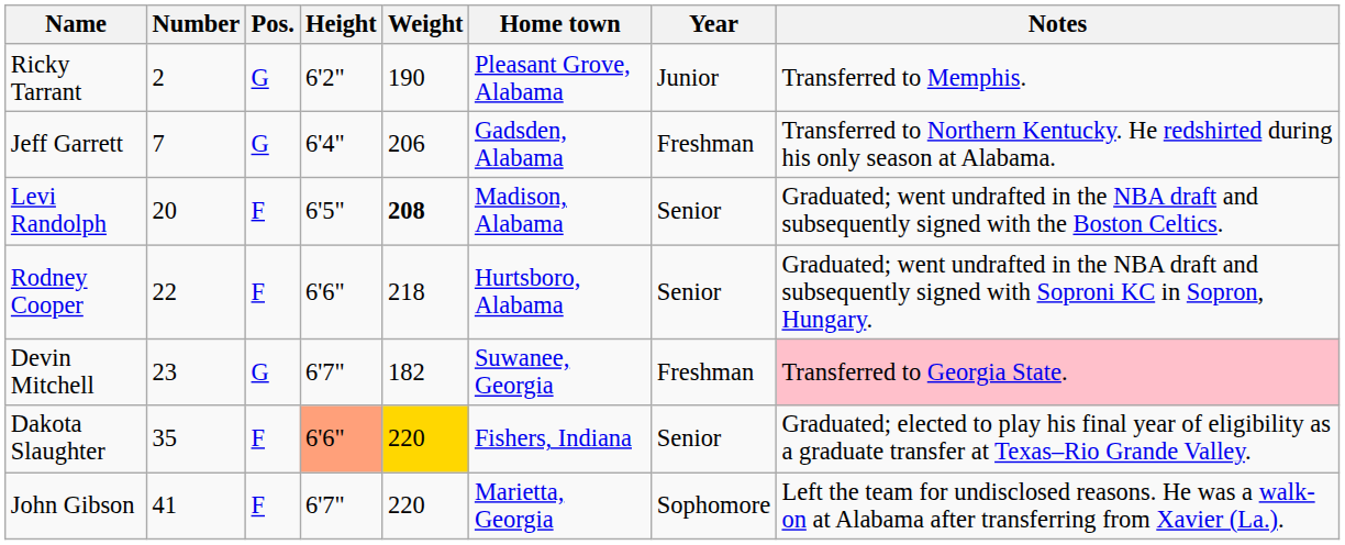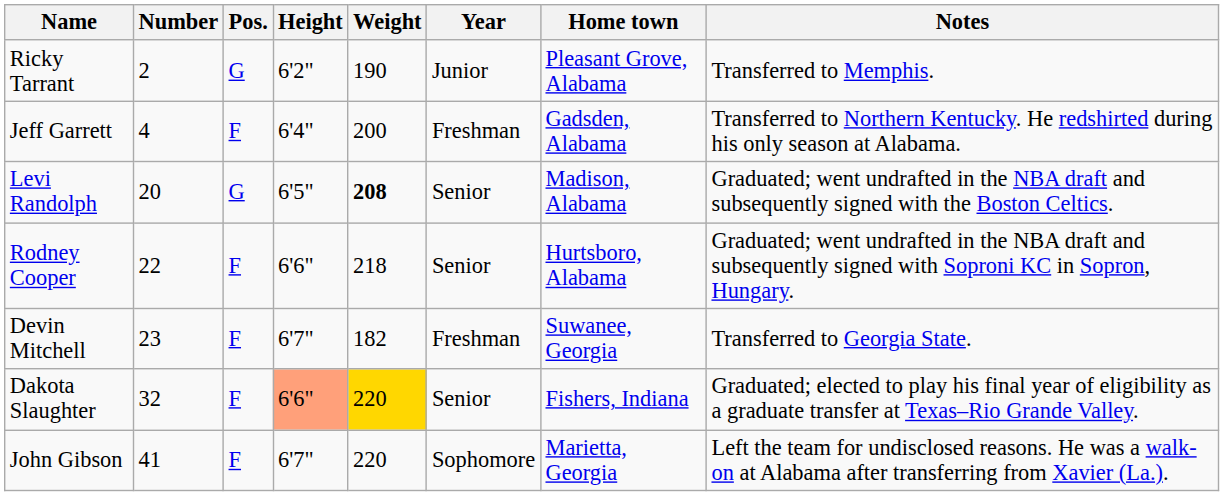columns swapped: Year <-> Home town
Jeff Garrett | Number: 7 -> 4
Jeff Garrett | Pos.: G -> F
Jeff Garrett | Weight: 206 -> 200
Levi Randolph | Pos.: F -> G
Devin Mitchell | Pos.: G -> F
Devin Mitchell | Notes: pink background -> no background
Dakota Slaughter | Number: 35 -> 32
